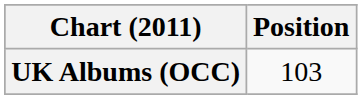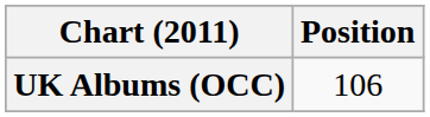UK Albums (OCC) | Position: 103 -> 106
